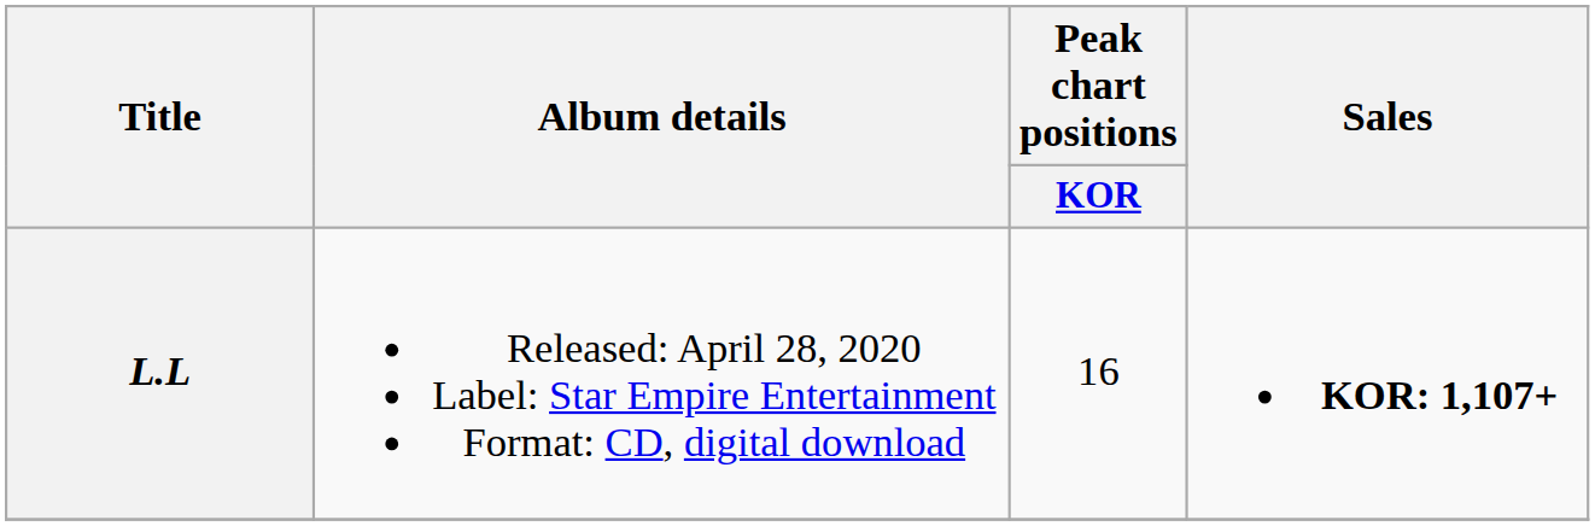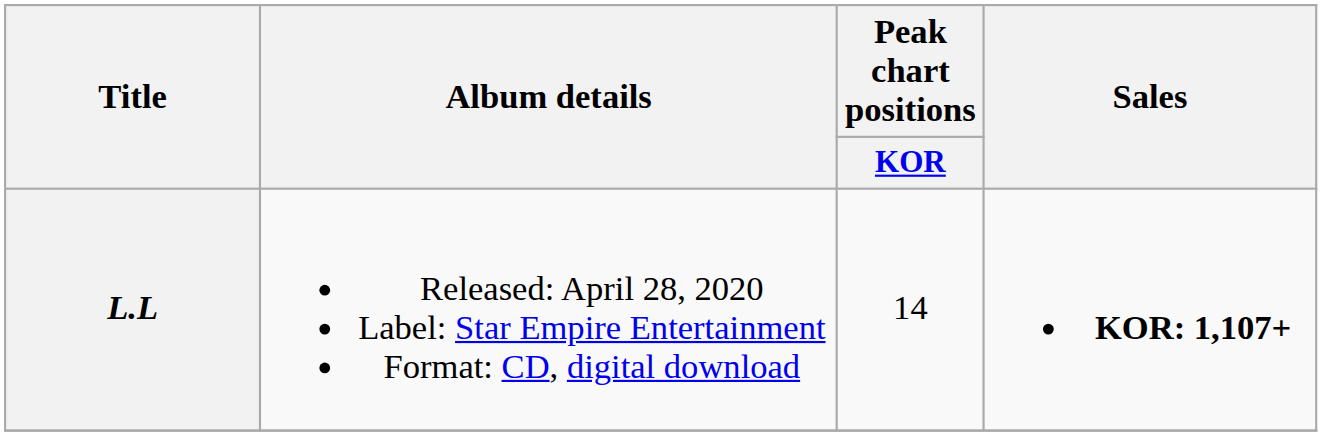L.L | Peak chart positions / KOR: 16 -> 14
